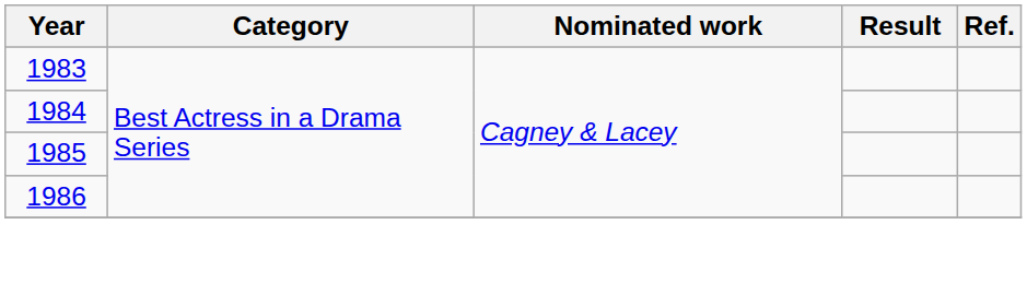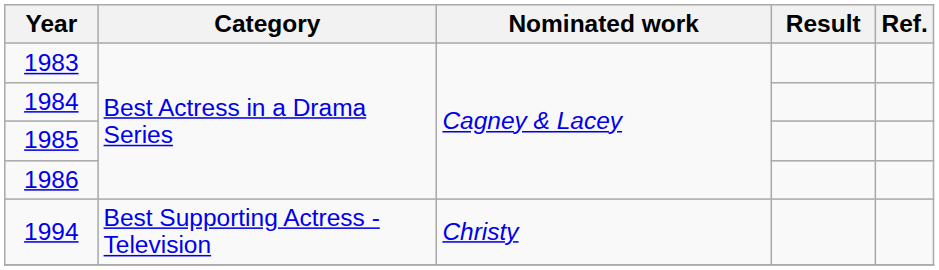+ row: 1994 | Best Supporting Actress - Television | Christy
